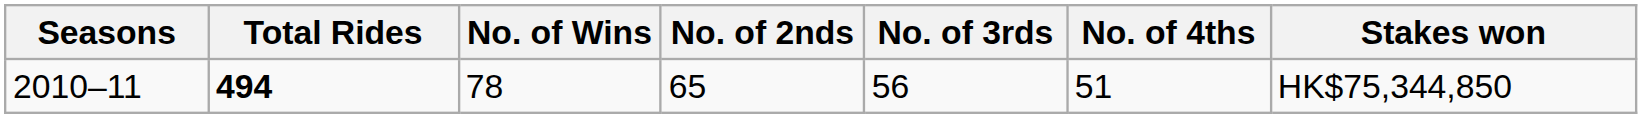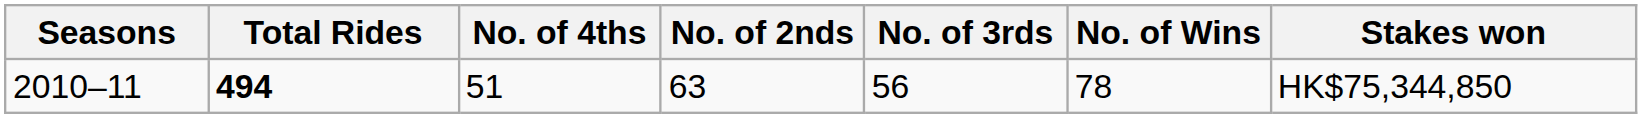columns swapped: No. of Wins <-> No. of 4ths
2010–11 | No. of 2nds: 65 -> 63
